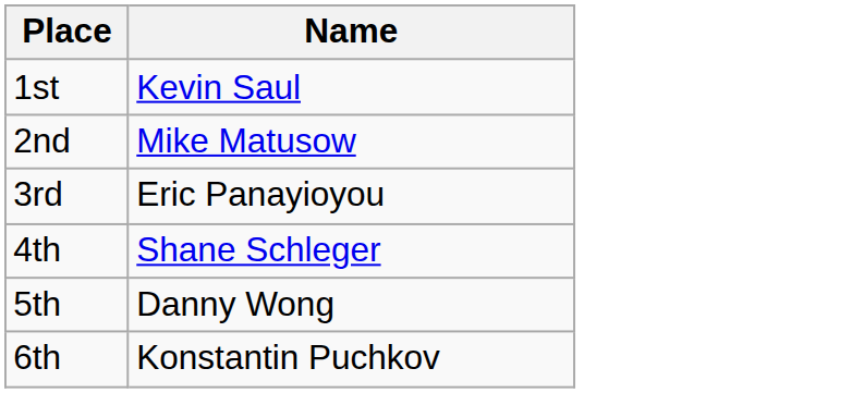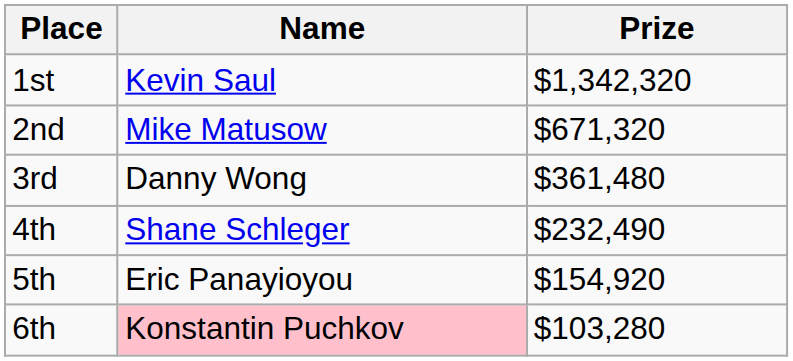+ column: Prize | $1,342,320 | $671,320 | $361,480 | $232,490 | $154,920 | $103,280
3rd | Name: Eric Panayioyou -> Danny Wong
5th | Name: Danny Wong -> Eric Panayioyou
6th | Name: no background -> pink background
